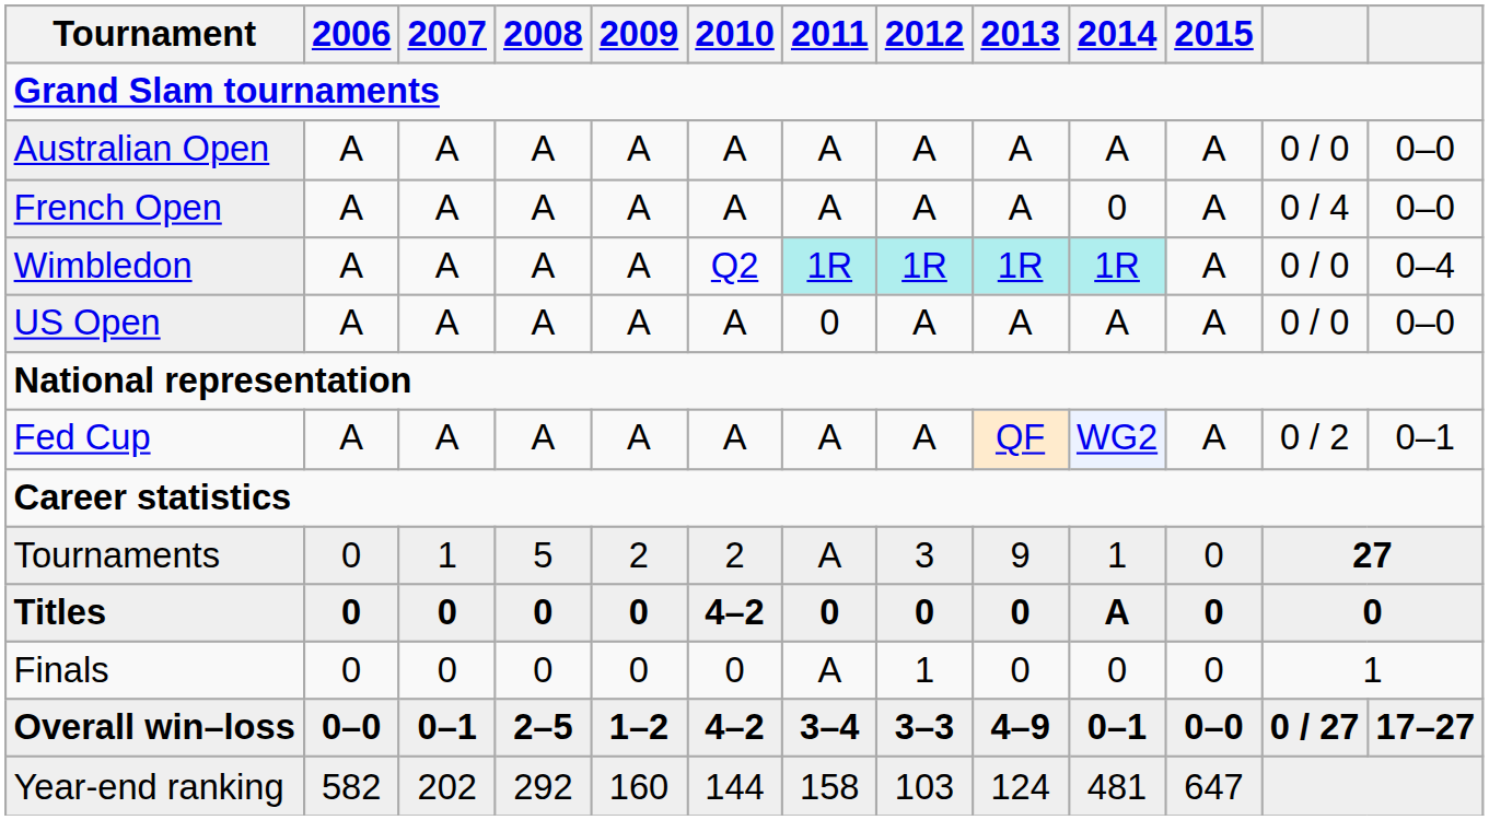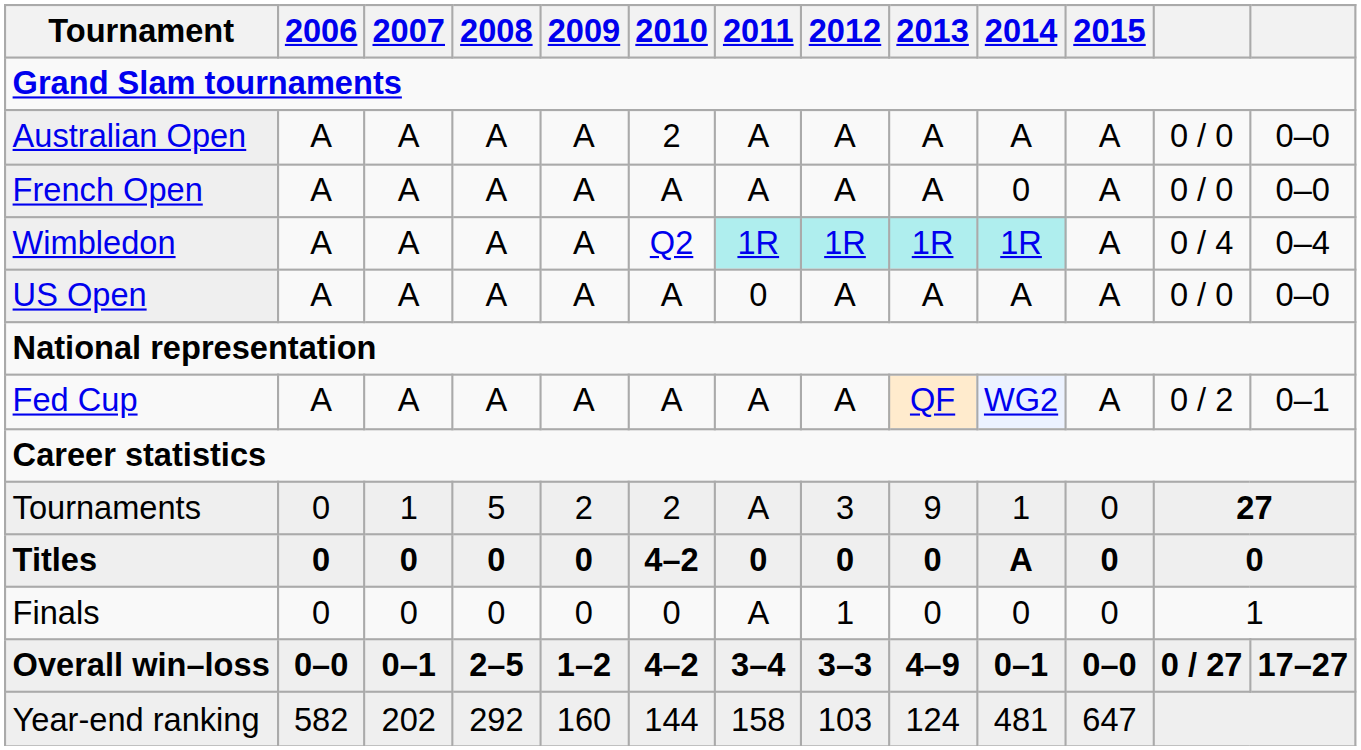Australian Open | 2010: A -> 2
French Open | column 12: 0 / 4 -> 0 / 0
Wimbledon | column 12: 0 / 0 -> 0 / 4
